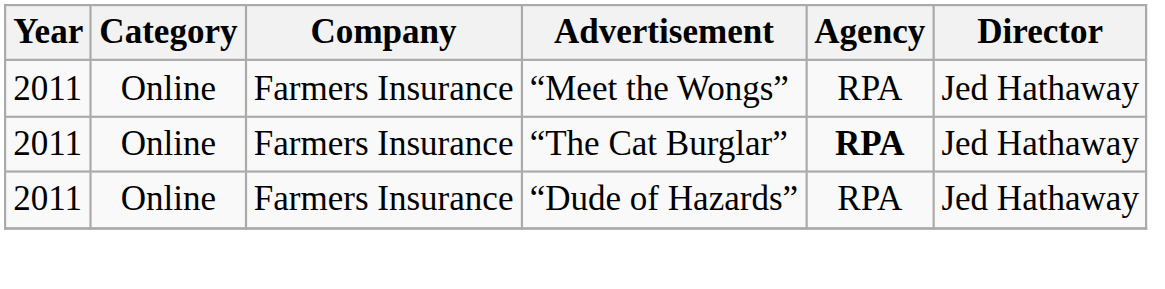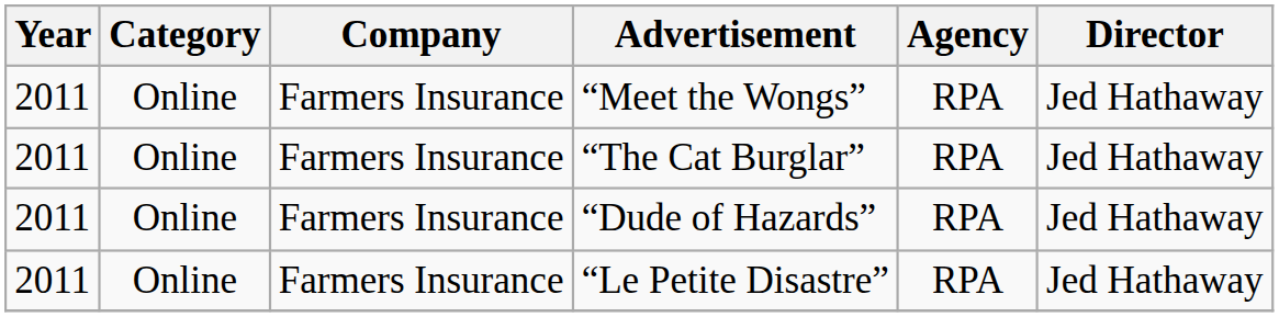“The Cat Burglar” | Agency: bold -> normal
+ row: 2011 | Online | Farmers Insurance | “Le Petite Disastre” | RPA | Jed Hathaway
